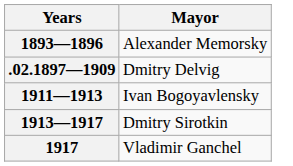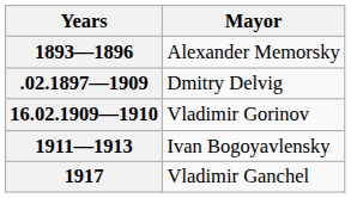+ row: 16.02.1909—1910 | Vladimir Gorinov
- row: 1913—1917 | Dmitry Sirotkin
